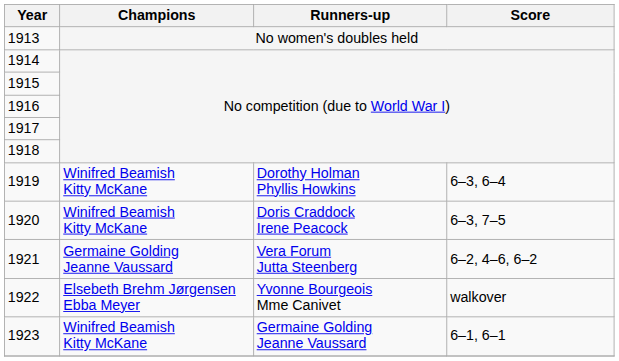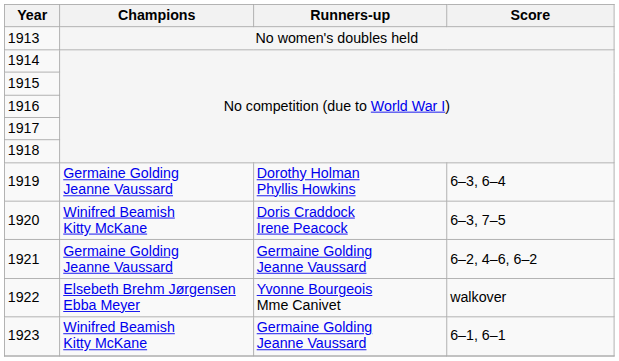1919 | Champions: Winifred Beamish Kitty McKane -> Germaine Golding Jeanne Vaussard
1921 | Runners-up: Vera Forum Jutta Steenberg -> Germaine Golding Jeanne Vaussard
